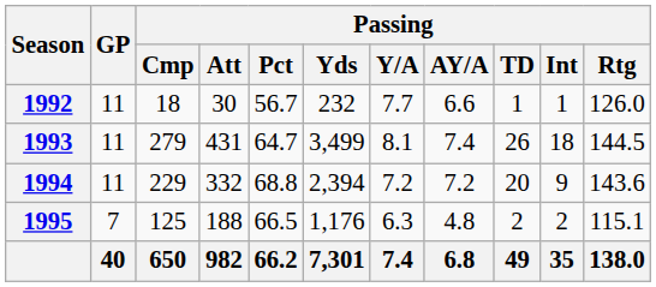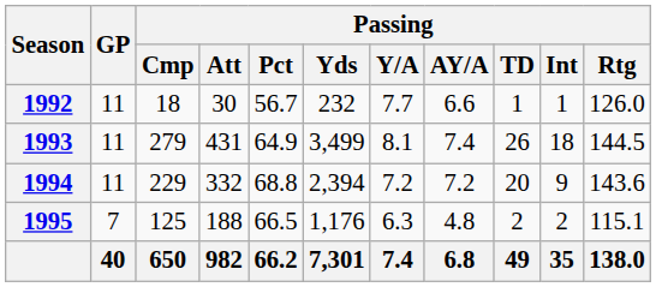1993 | Passing / Pct: 64.7 -> 64.9
